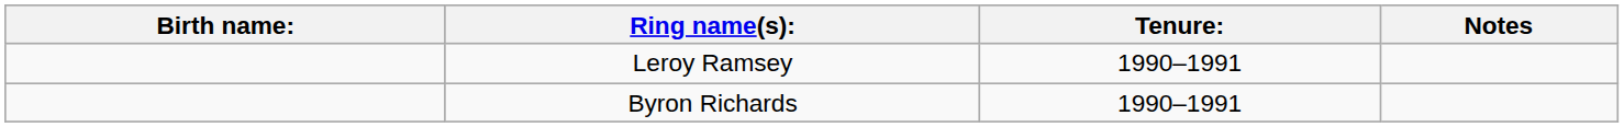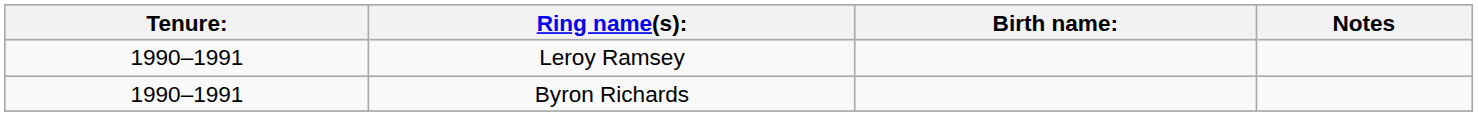columns swapped: Birth name: <-> Tenure:
